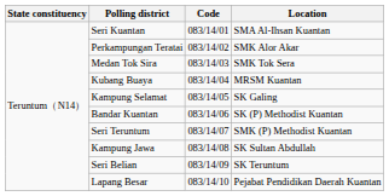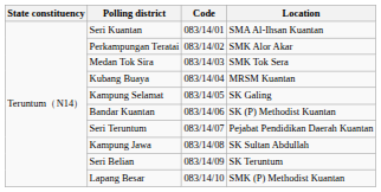Seri Teruntum | Location: SMK (P) Methodist Kuantan -> Pejabat Pendidikan Daerah Kuantan
Lapang Besar | Location: Pejabat Pendidikan Daerah Kuantan -> SMK (P) Methodist Kuantan
